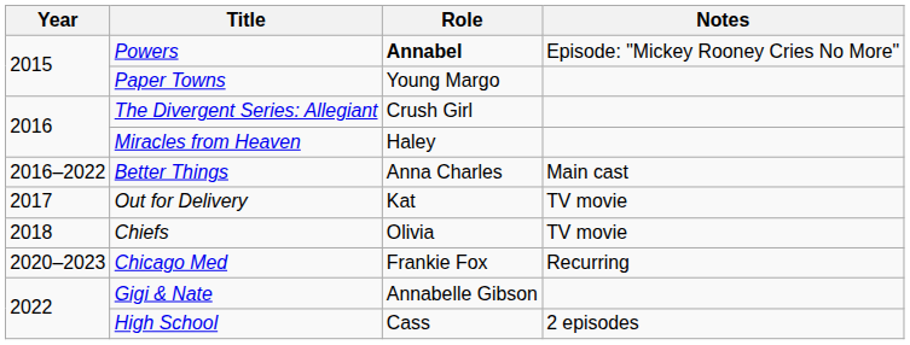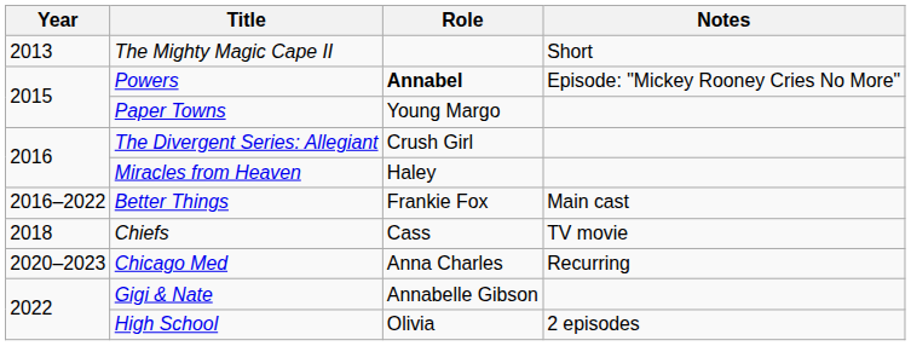+ row: 2013 | The Mighty Magic Cape II | Short
Better Things | Role: Anna Charles -> Frankie Fox
- row: 2017 | Out for Delivery | Kat | TV movie
Chiefs | Role: Olivia -> Cass
Chicago Med | Role: Frankie Fox -> Anna Charles
High School | Role: Cass -> Olivia
